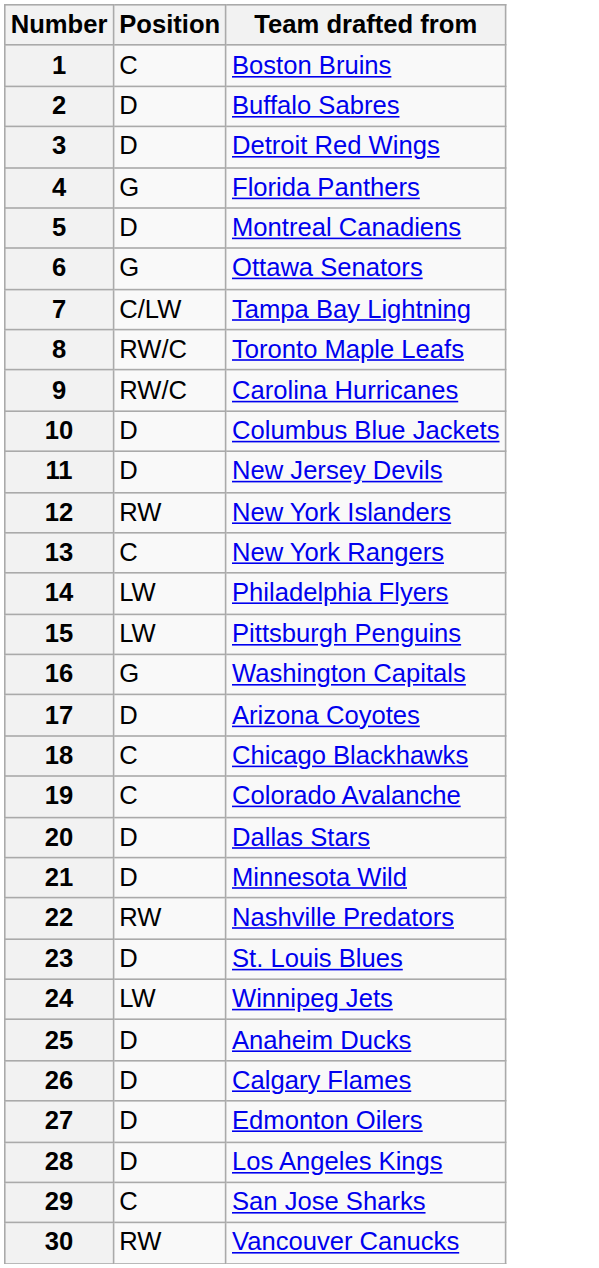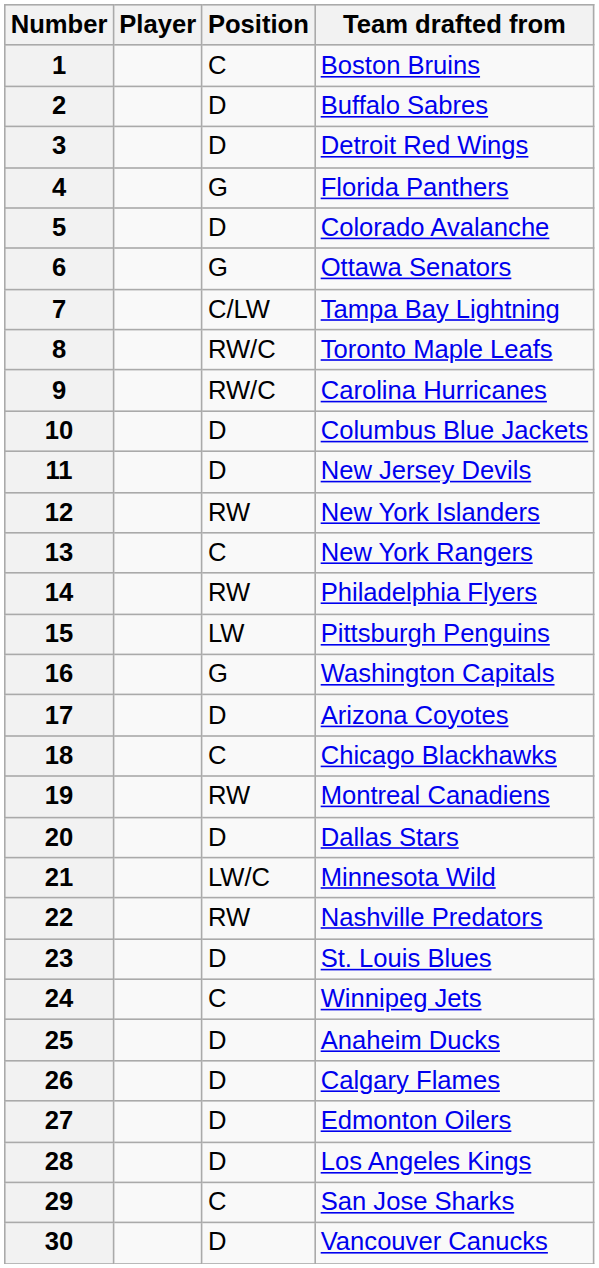+ column: Player
5 | Team drafted from: Montreal Canadiens -> Colorado Avalanche
14 | Position: LW -> RW
19 | Position: C -> RW
19 | Team drafted from: Colorado Avalanche -> Montreal Canadiens
21 | Position: D -> LW/C
24 | Position: LW -> C
30 | Position: RW -> D
